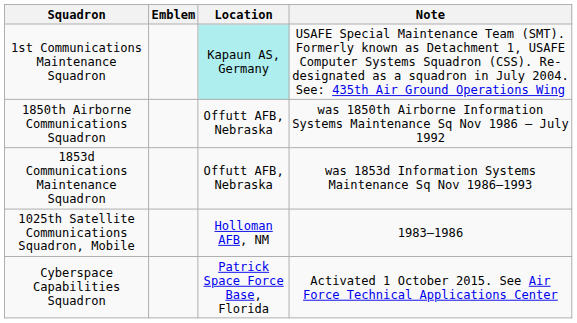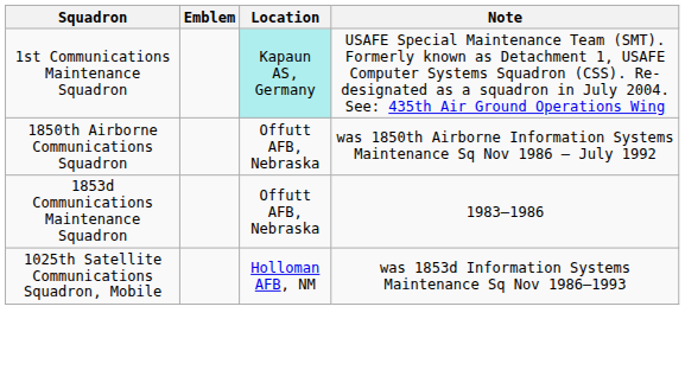1853d Communications Maintenance Squadron | Note: was 1853d Information Systems Maintenance Sq Nov 1986–1993 -> 1983–1986
1025th Satellite Communications Squadron, Mobile | Note: 1983–1986 -> was 1853d Information Systems Maintenance Sq Nov 1986–1993
- row: Cyberspace Capabilities Squadron | Patrick Space Force Base, Florida | Activated 1 October 2015. See Air Force Technical Applications Center
